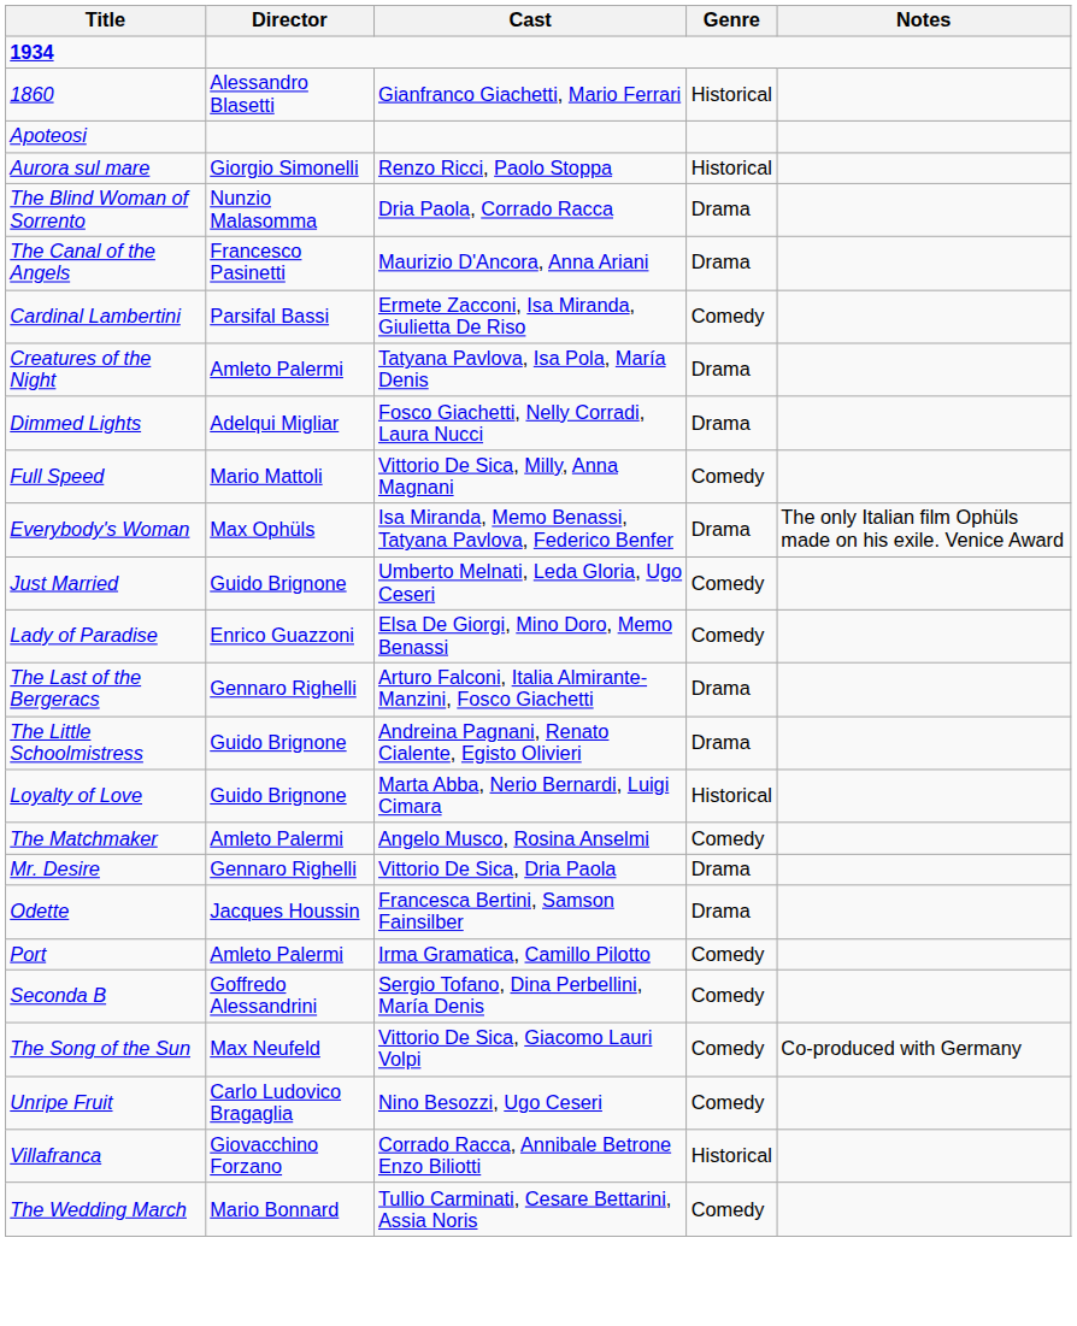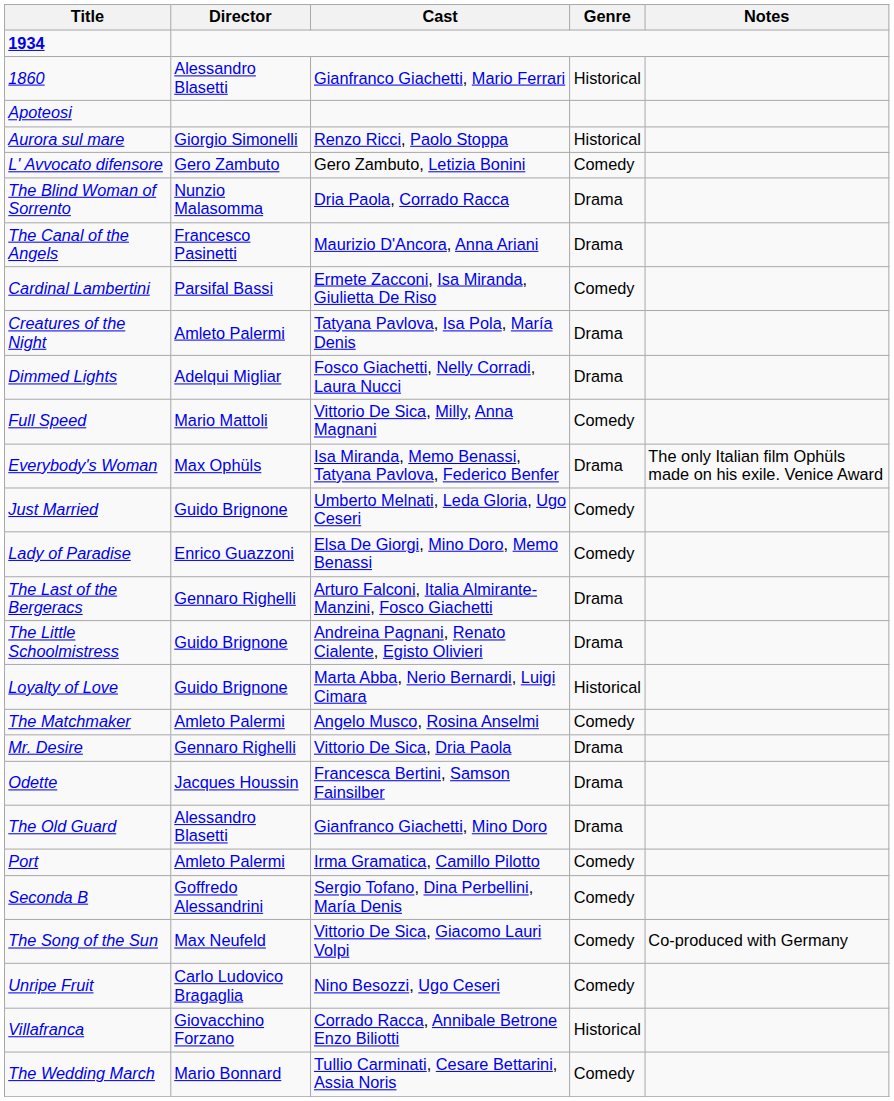+ row: L' Avvocato difensore | Gero Zambuto | Gero Zambuto, Letizia Bonini | Comedy
+ row: The Old Guard | Alessandro Blasetti | Gianfranco Giachetti, Mino Doro | Drama
